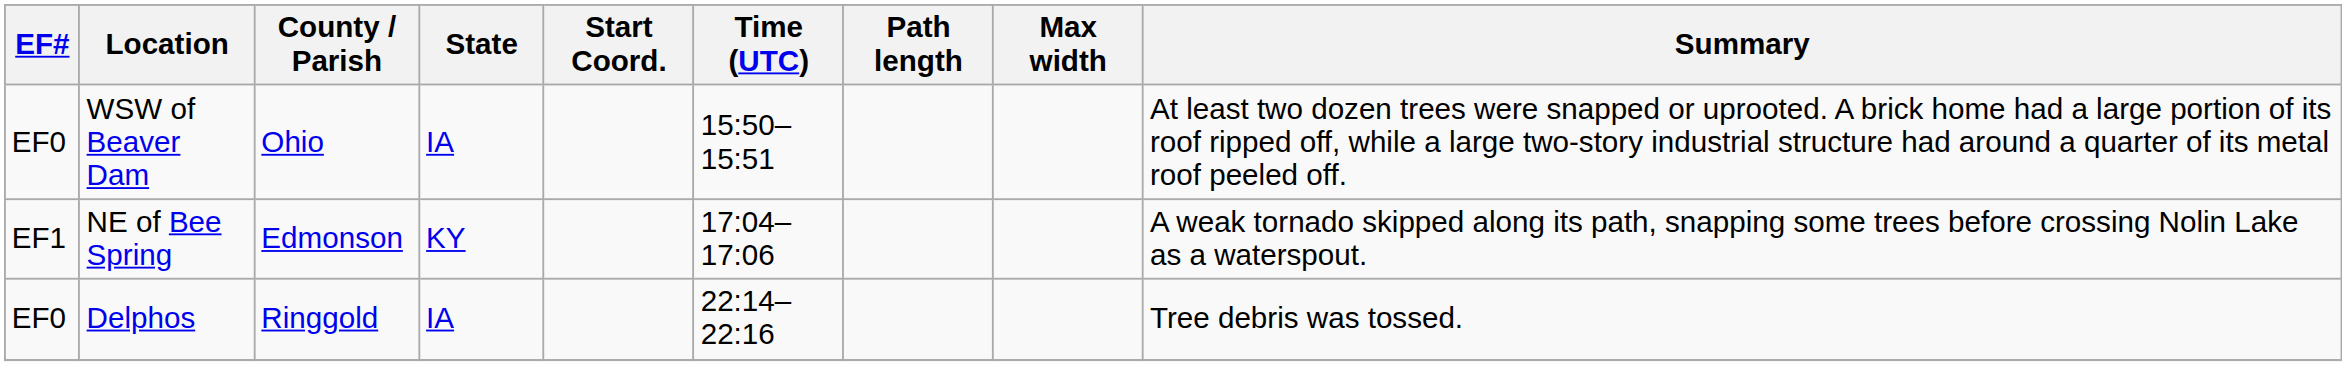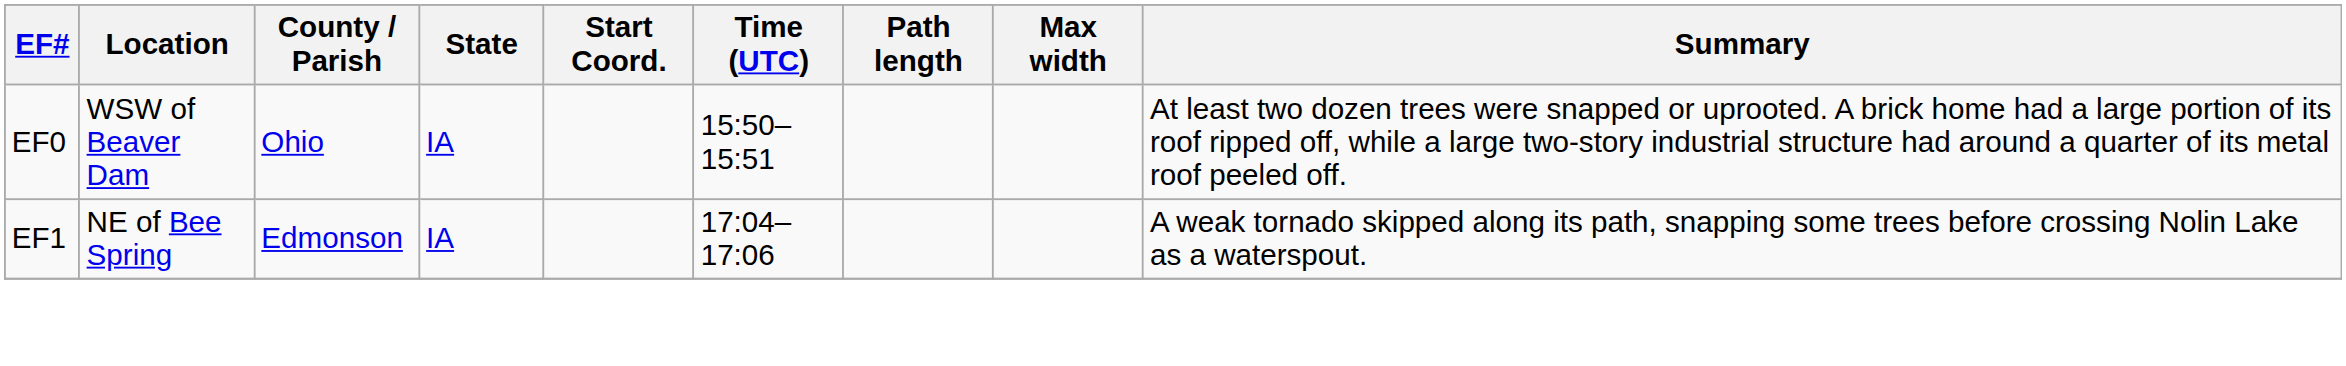NE of Bee Spring | State: KY -> IA
- row: EF0 | Delphos | Ringgold | IA | 22:14–22:16 | Tree debris was tossed.
